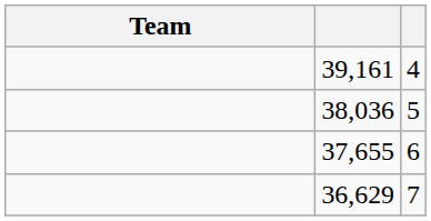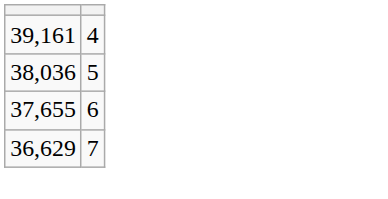- column: Team
